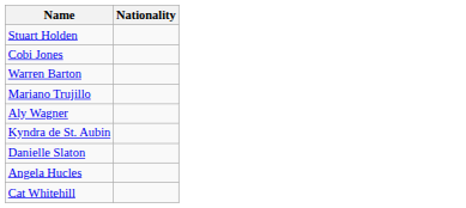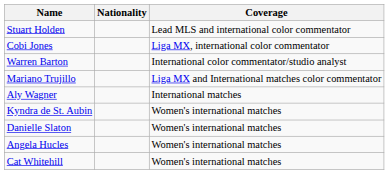+ column: Coverage | Lead MLS and international color commentator | Liga MX, international color commentator | International color commentator/studio analyst | Liga MX and International matches color commentator | International matches | Women's international matches | Women's international matches | Women's international matches | Women's international matches
